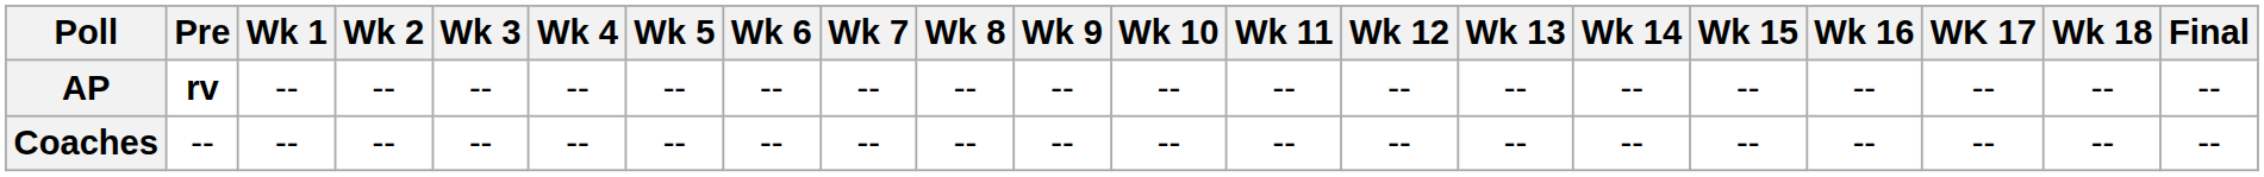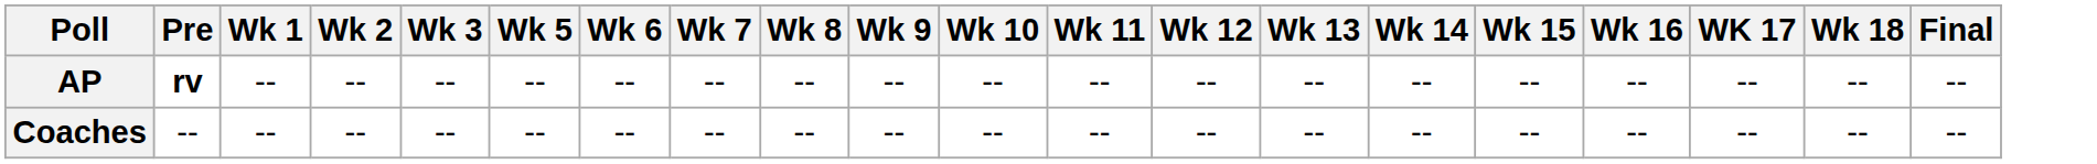- column: Wk 4 | -- | --
